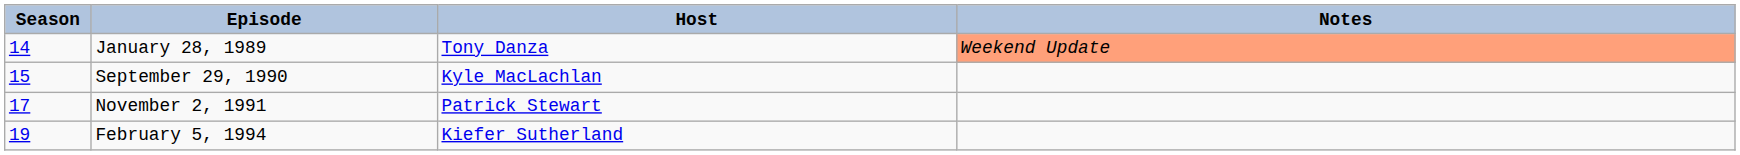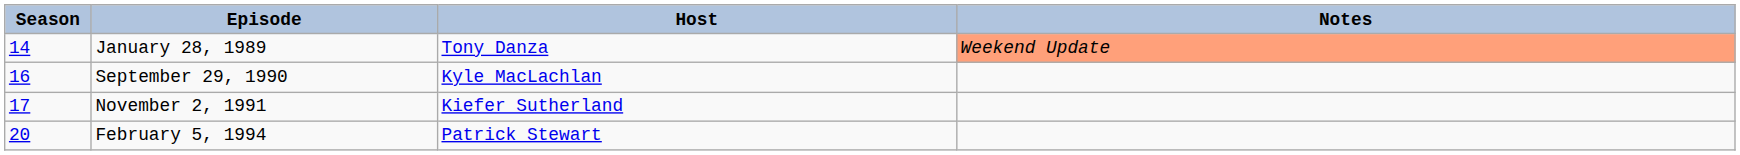September 29, 1990 | Season: 15 -> 16
November 2, 1991 | Host: Patrick Stewart -> Kiefer Sutherland
February 5, 1994 | Season: 19 -> 20
February 5, 1994 | Host: Kiefer Sutherland -> Patrick Stewart
